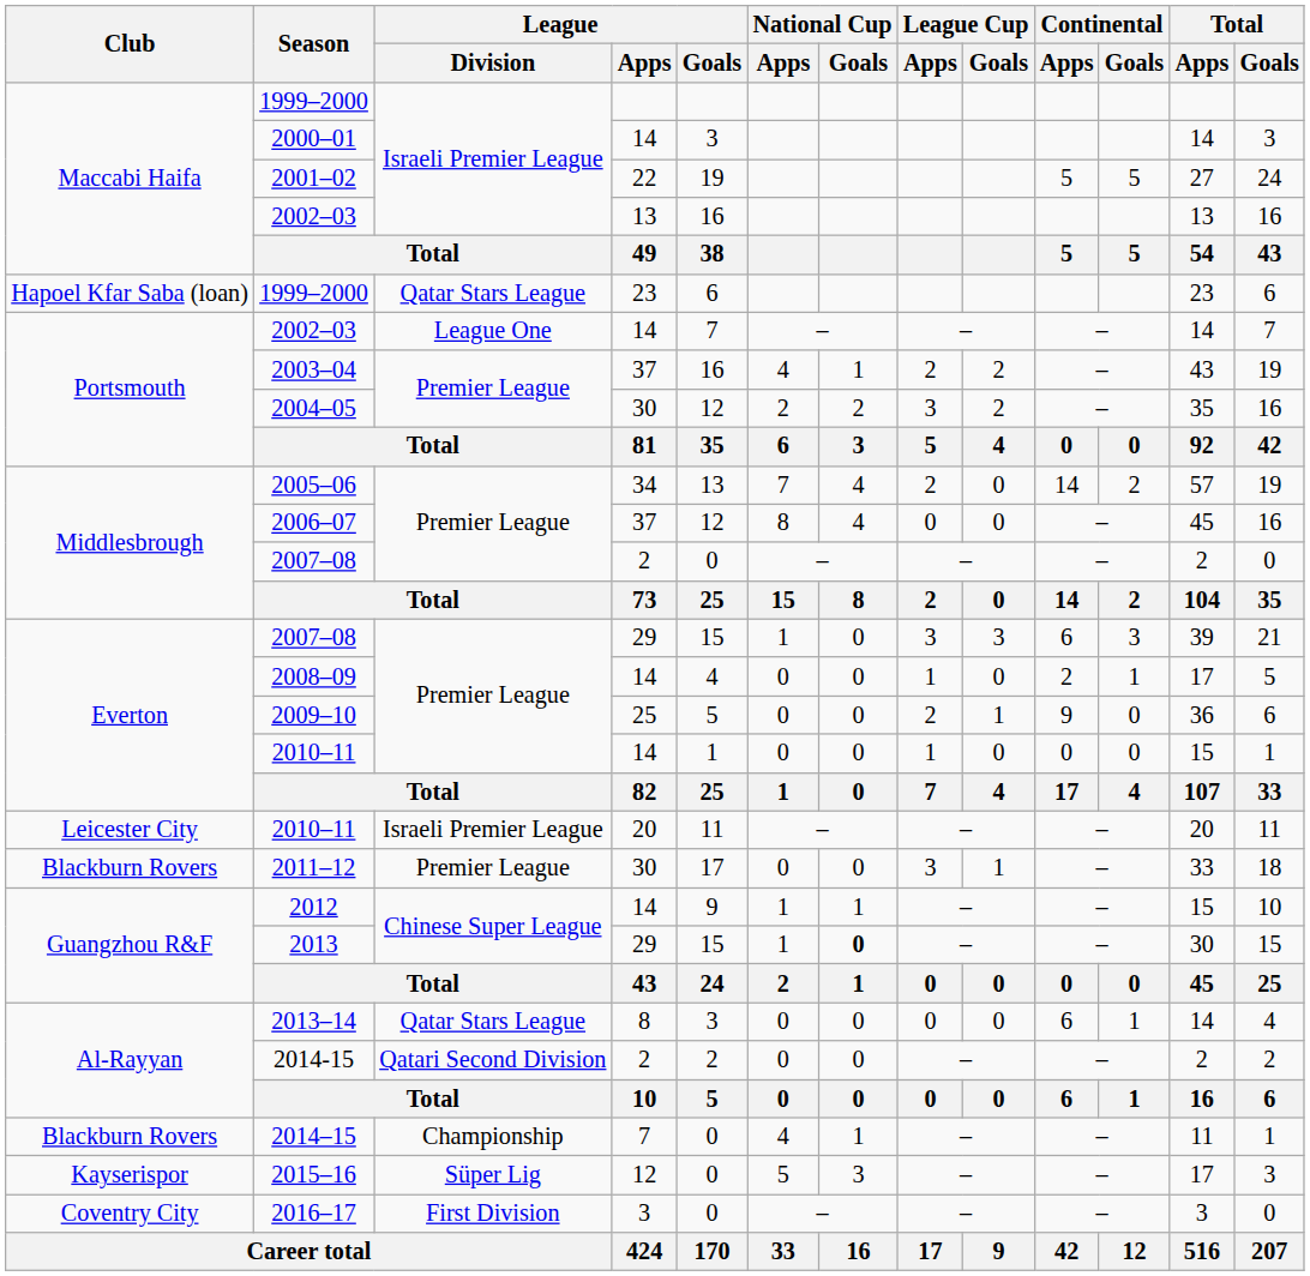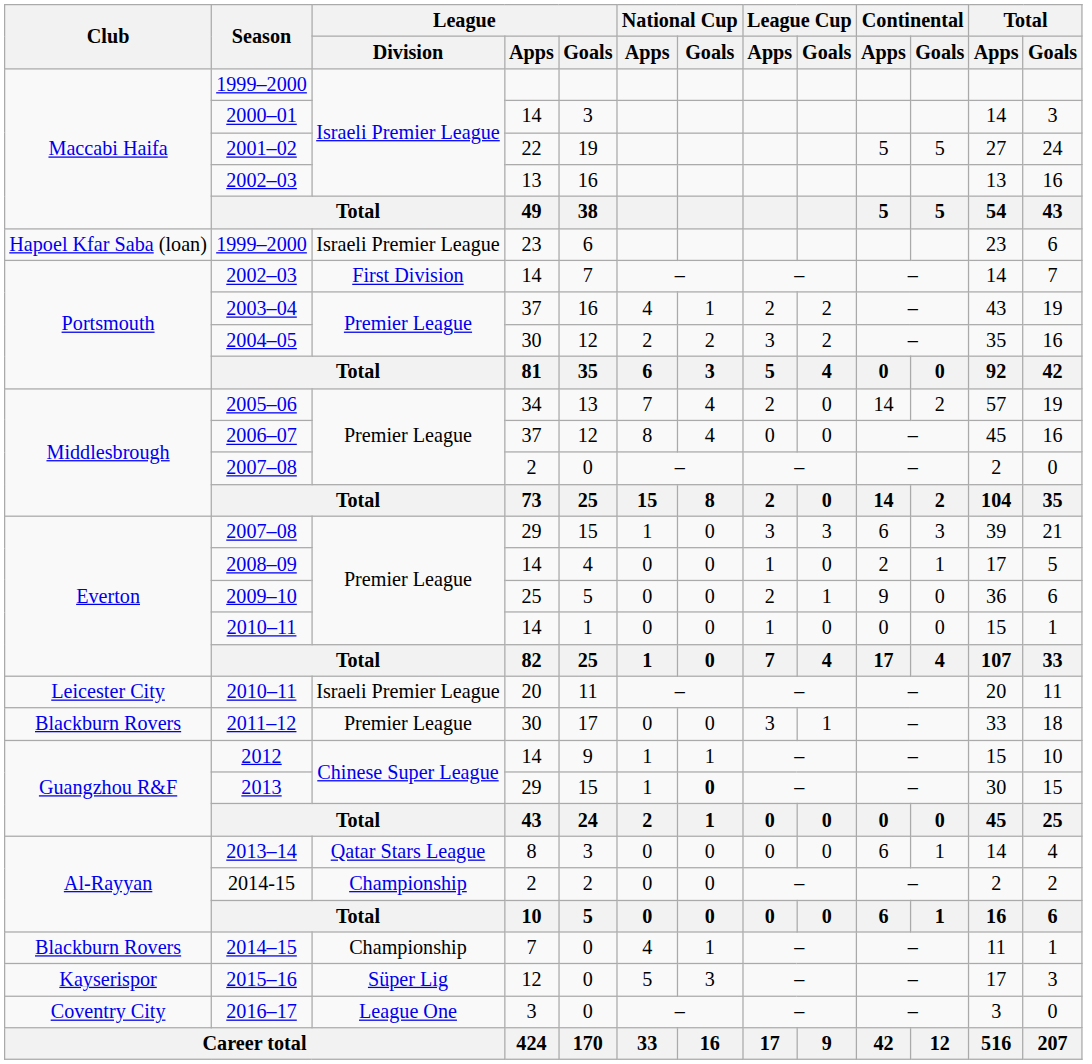1999–2000 / 23 | League / Division: Qatar Stars League -> Israeli Premier League
2002–03 / 14 | League / Division: League One -> First Division
2014-15 | League / Division: Qatari Second Division -> Championship
2016–17 | League / Division: First Division -> League One
